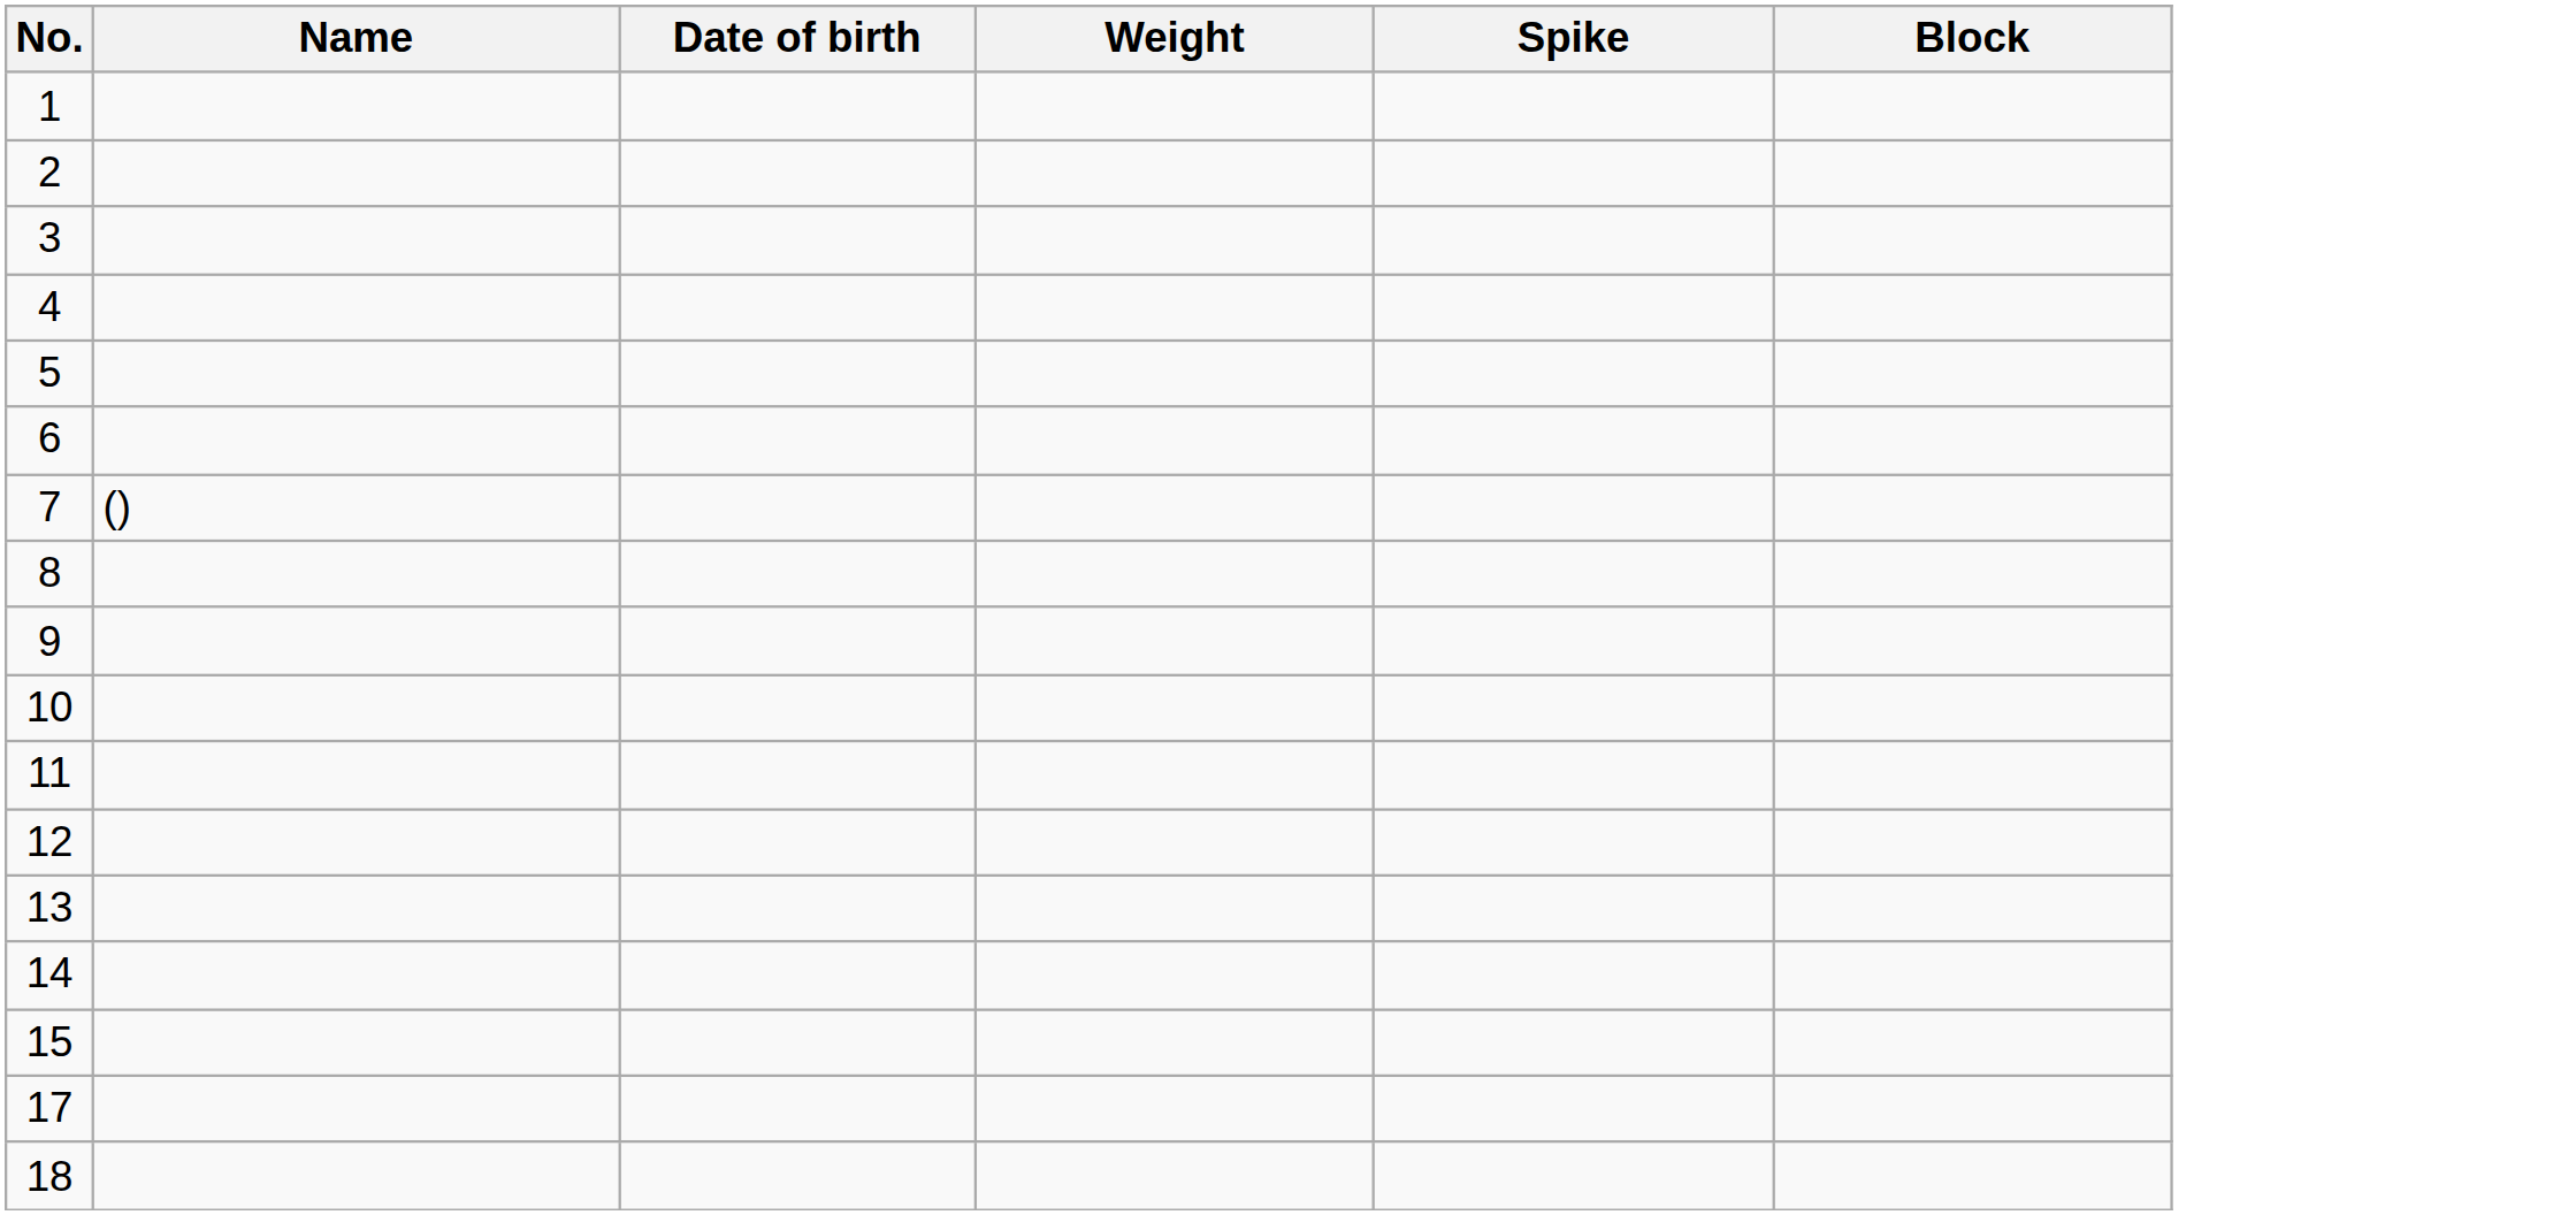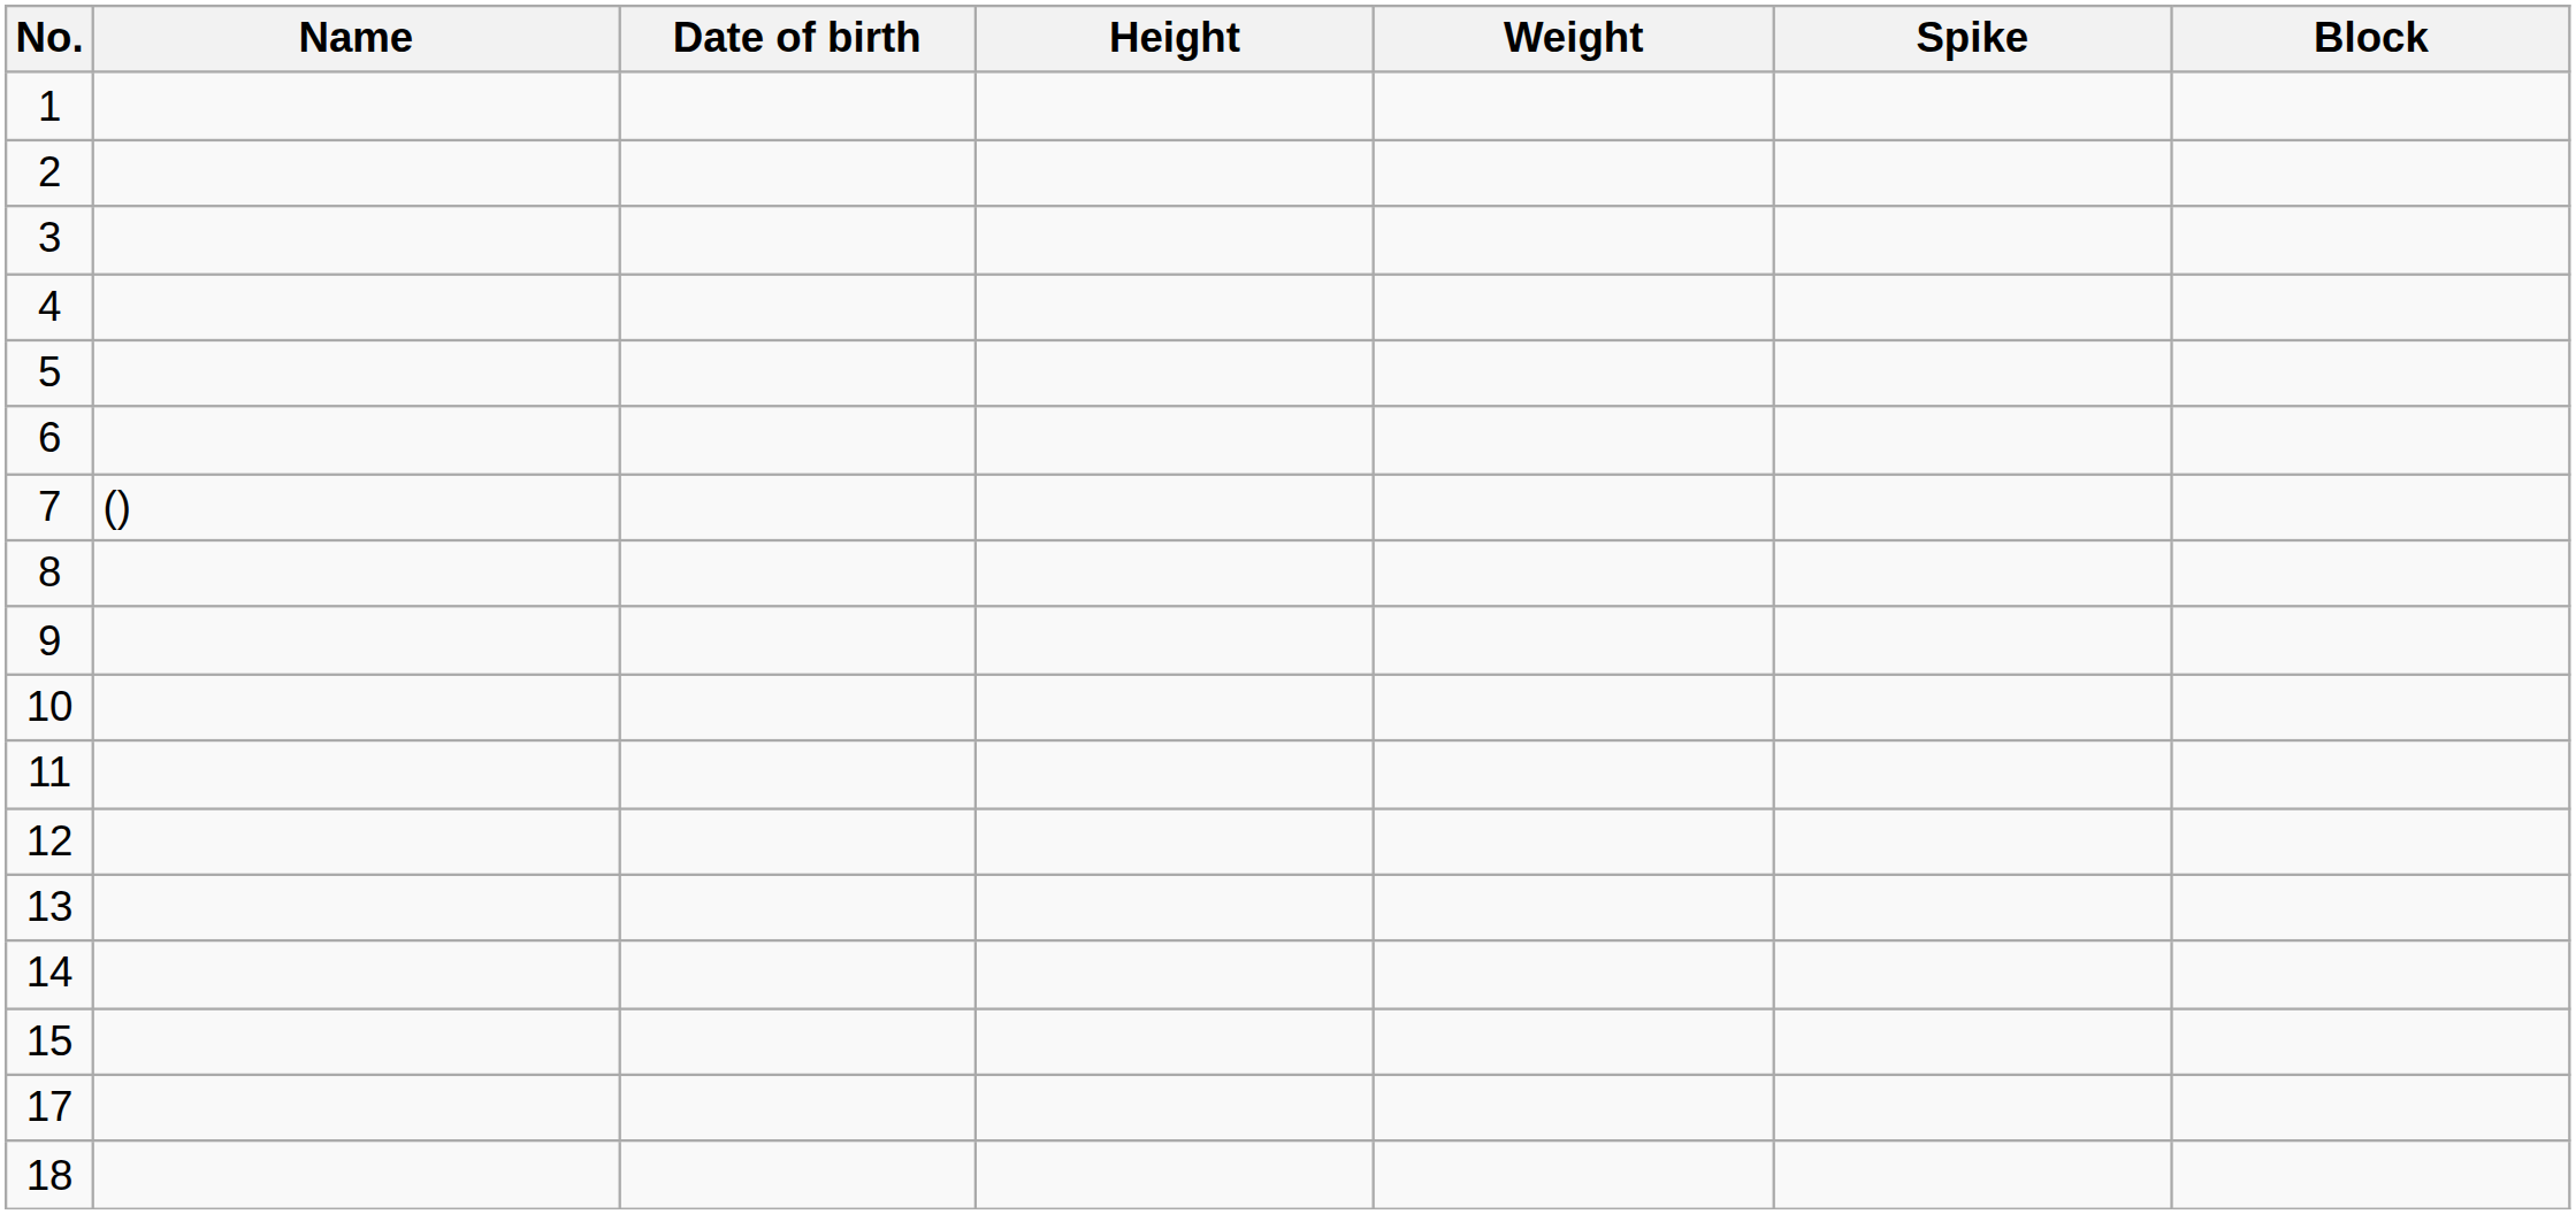+ column: Height
